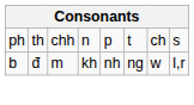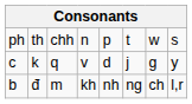ph | column 7: ch -> w
+ row: c | k | q | v | d | j | g | y
b | column 7: w -> ch
